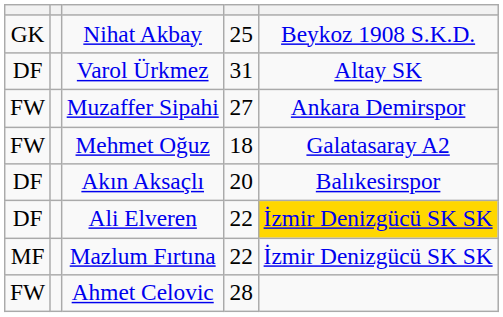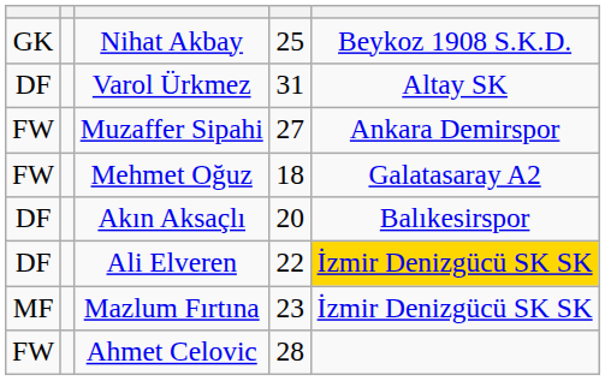Mazlum Fırtına | column 4: 22 -> 23
